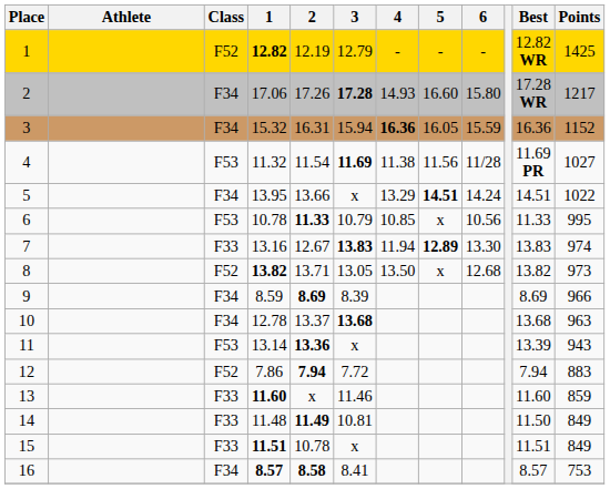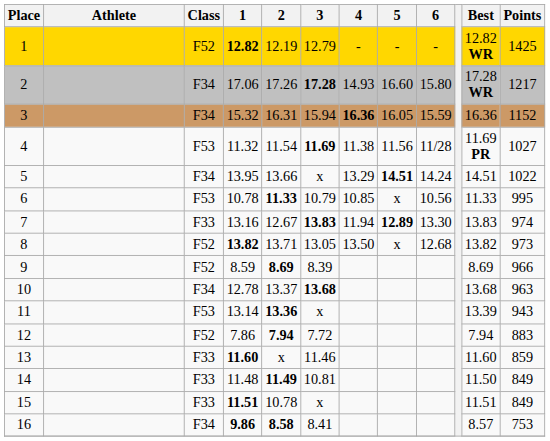9 | Class: F34 -> F52
16 | 1: 8.57 -> 9.86
